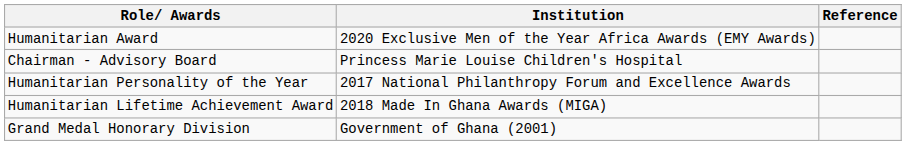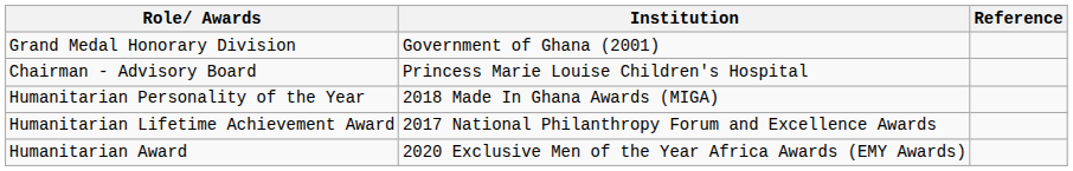rows swapped: Grand Medal Honorary Division <-> Humanitarian Award
Humanitarian Personality of the Year | Institution: 2017 National Philanthropy Forum and Excellence Awards -> 2018 Made In Ghana Awards (MIGA)
Humanitarian Lifetime Achievement Award | Institution: 2018 Made In Ghana Awards (MIGA) -> 2017 National Philanthropy Forum and Excellence Awards
